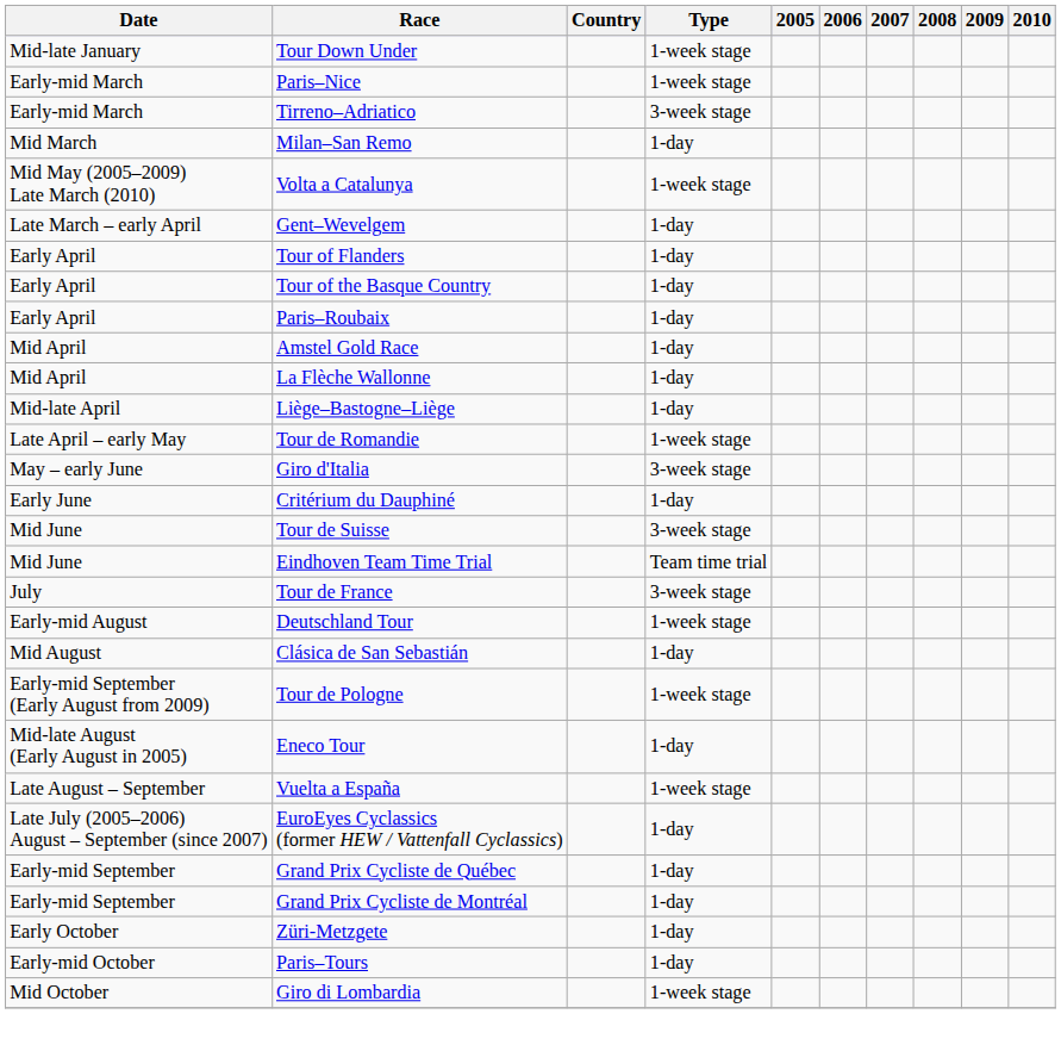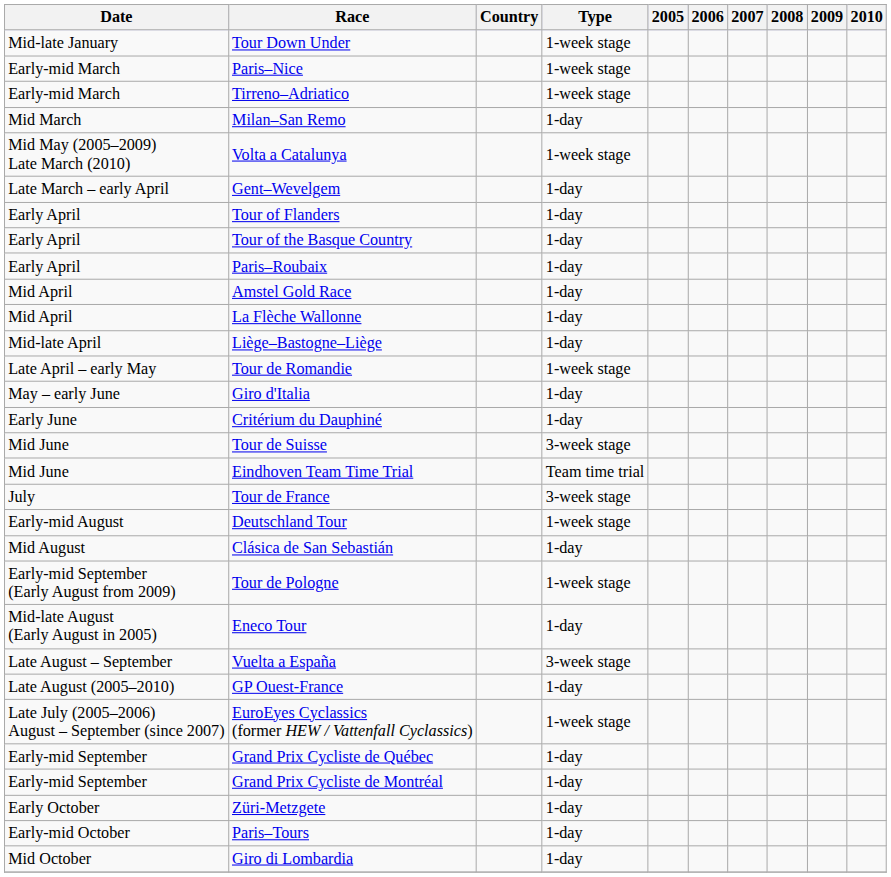Tirreno–Adriatico | Type: 3-week stage -> 1-week stage
Giro d'Italia | Type: 3-week stage -> 1-day
Vuelta a España | Type: 1-week stage -> 3-week stage
+ row: Late August (2005–2010) | GP Ouest-France | 1-day
EuroEyes Cyclassics (former HEW / Vattenfall Cyclassics) | Type: 1-day -> 1-week stage
Giro di Lombardia | Type: 1-week stage -> 1-day
